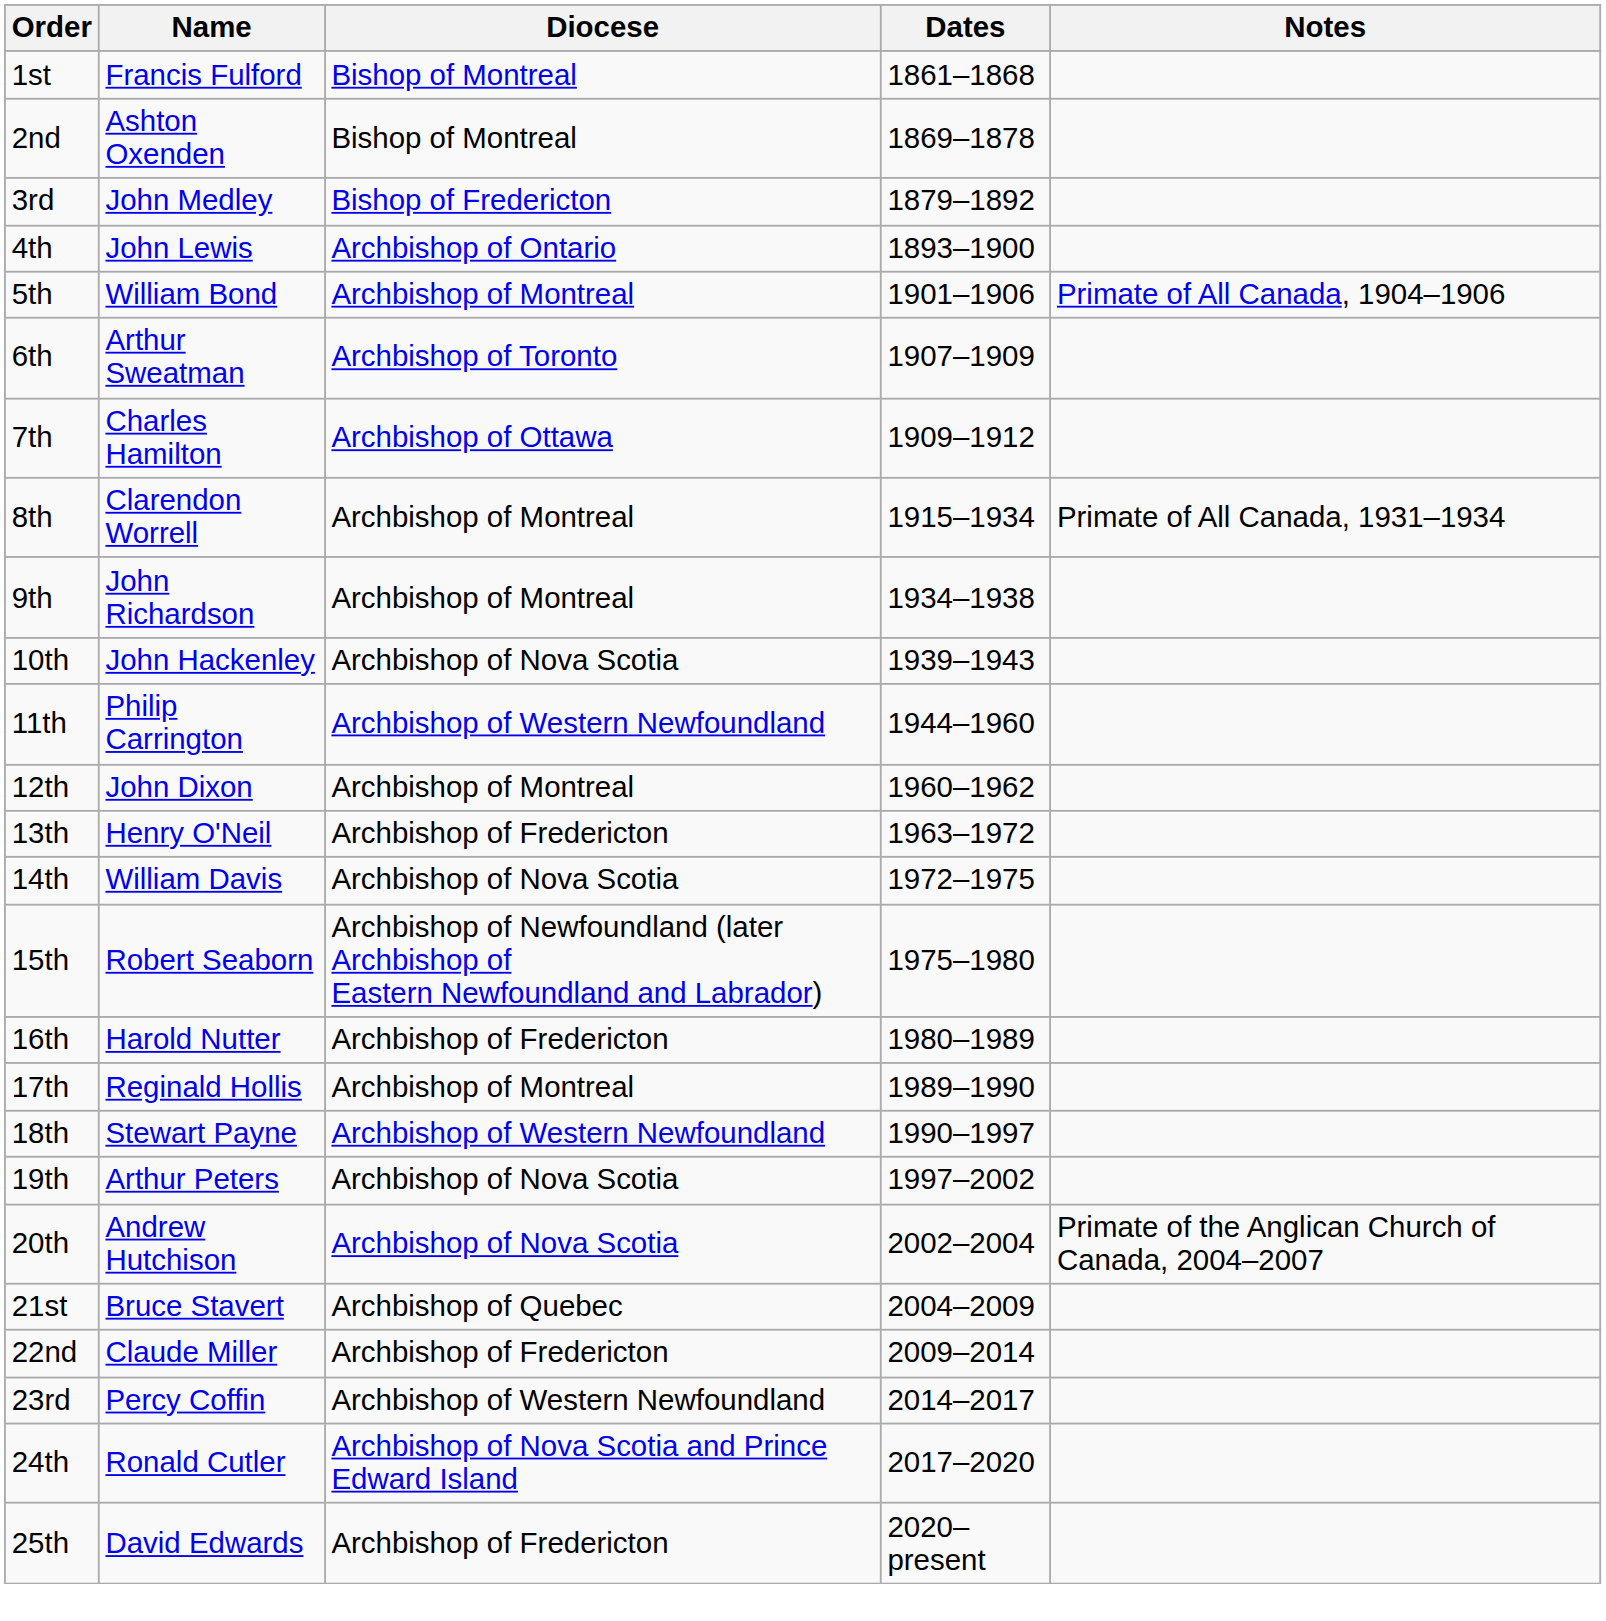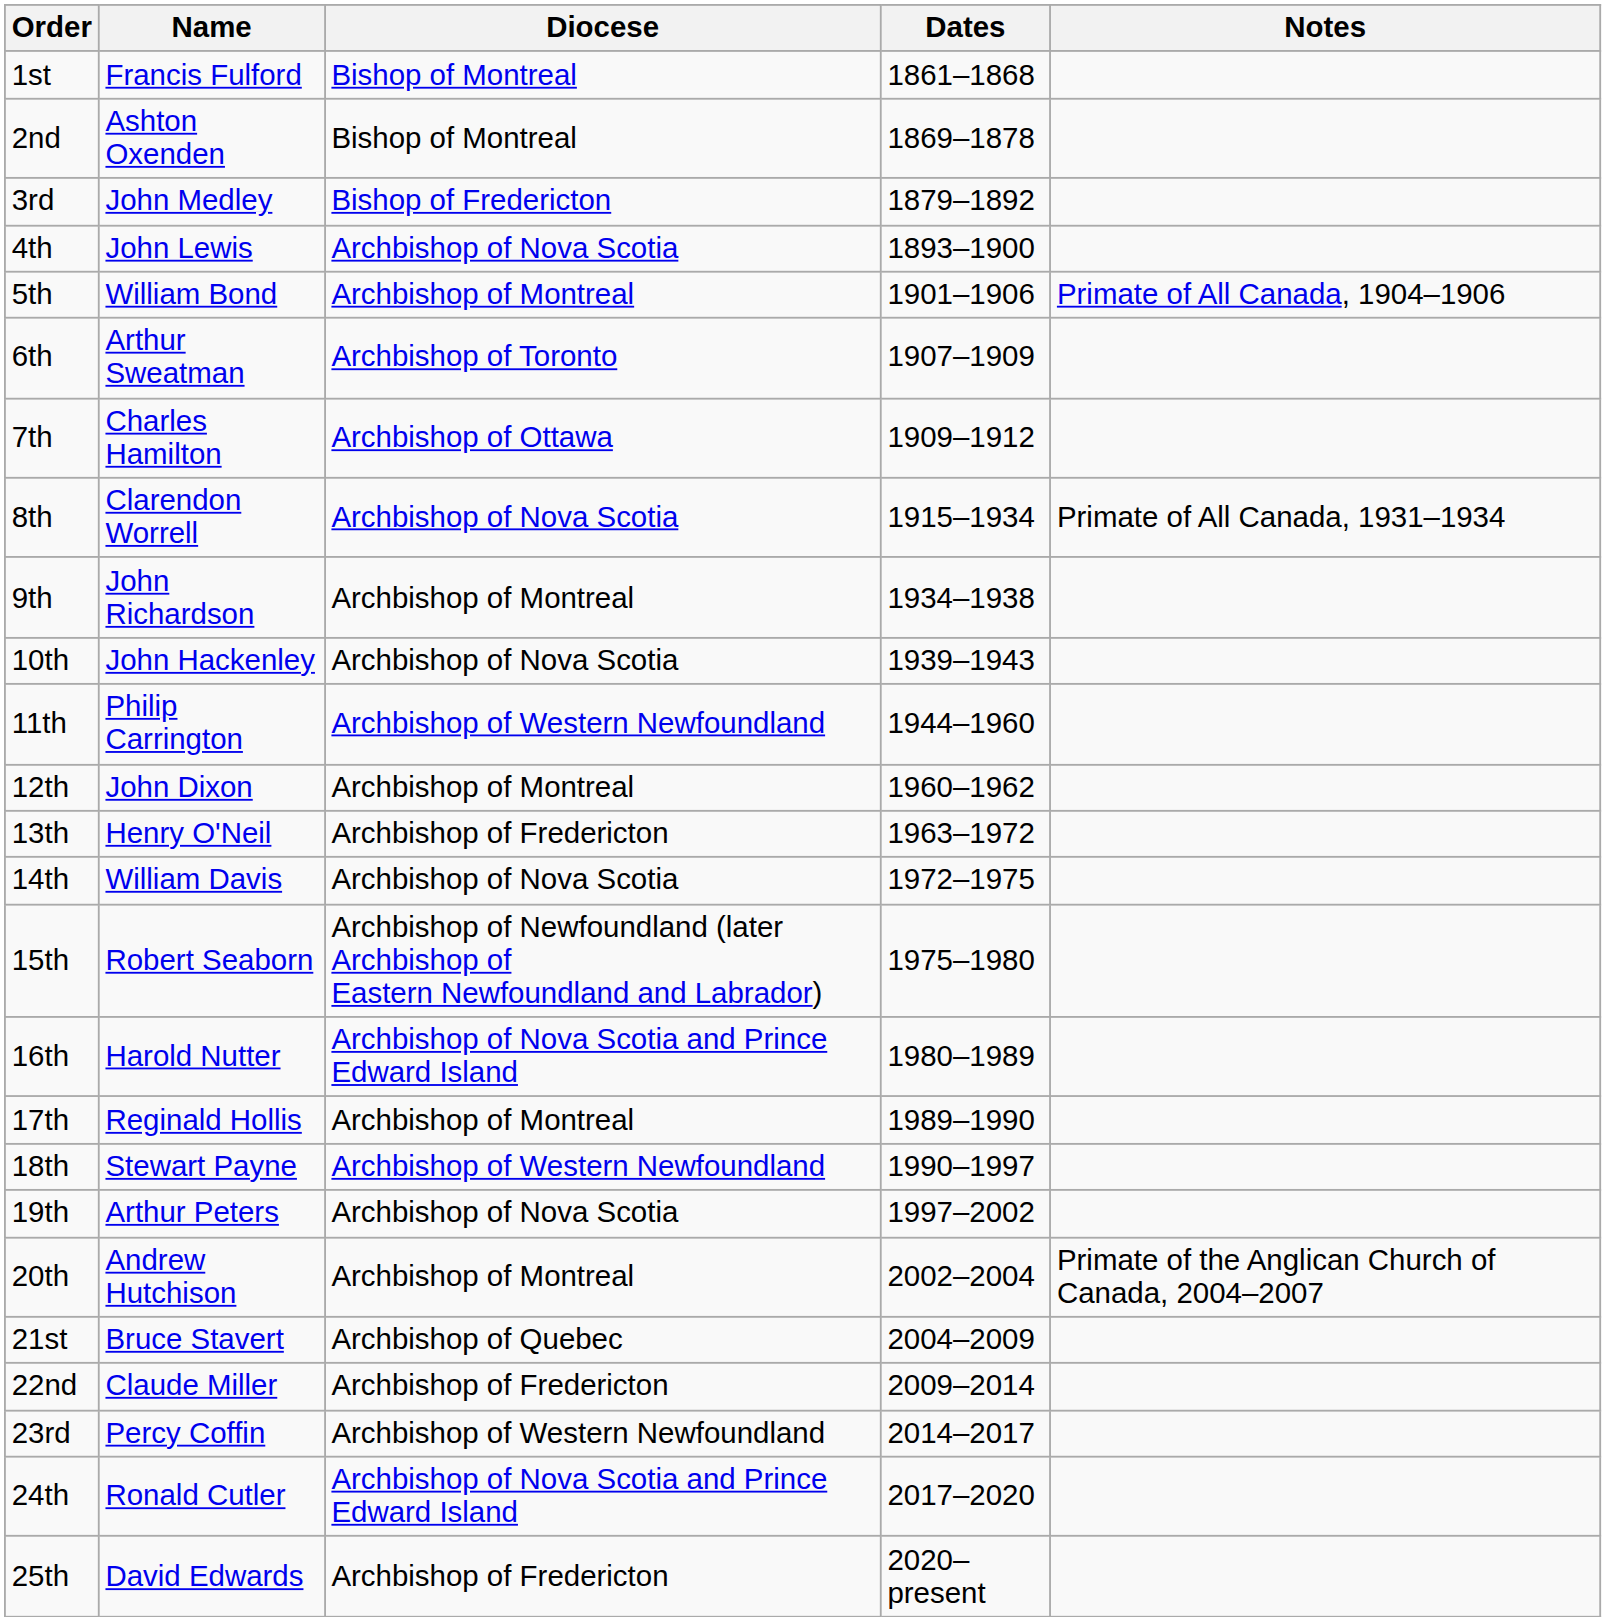4th | Diocese: Archbishop of Ontario -> Archbishop of Nova Scotia
8th | Diocese: Archbishop of Montreal -> Archbishop of Nova Scotia
16th | Diocese: Archbishop of Fredericton -> Archbishop of Nova Scotia and Prince Edward Island
20th | Diocese: Archbishop of Nova Scotia -> Archbishop of Montreal
